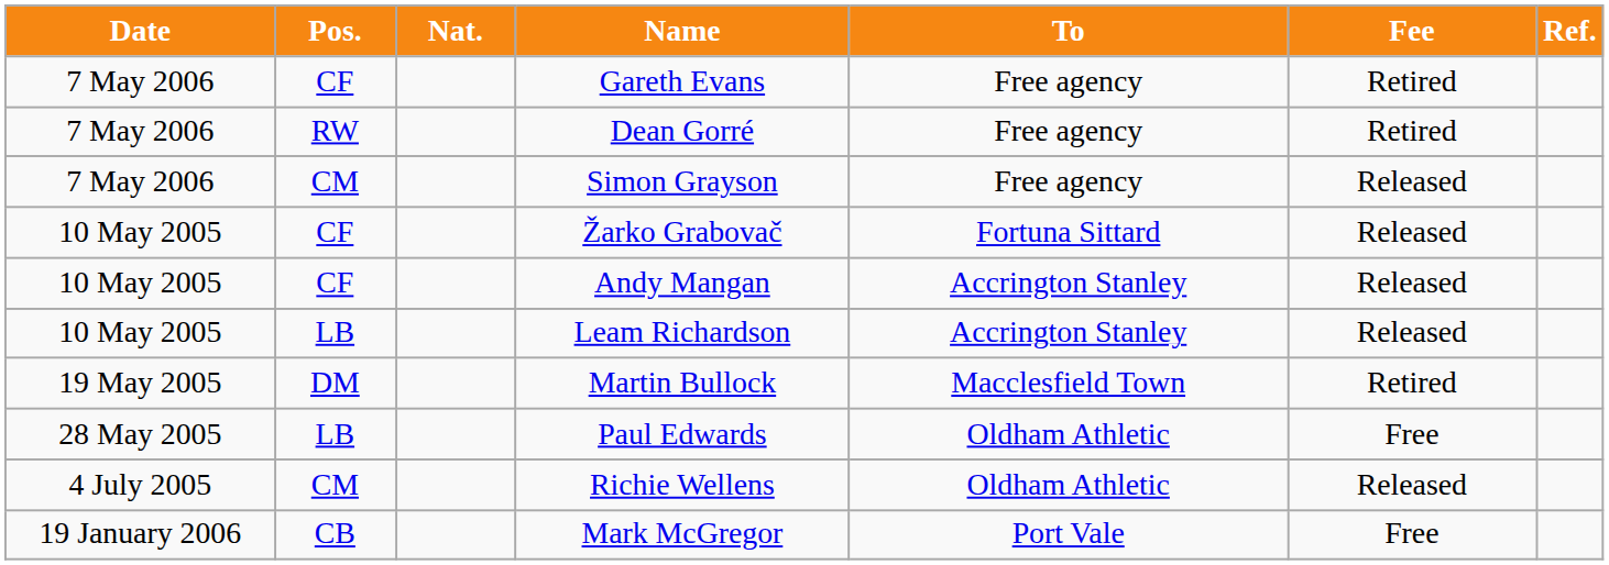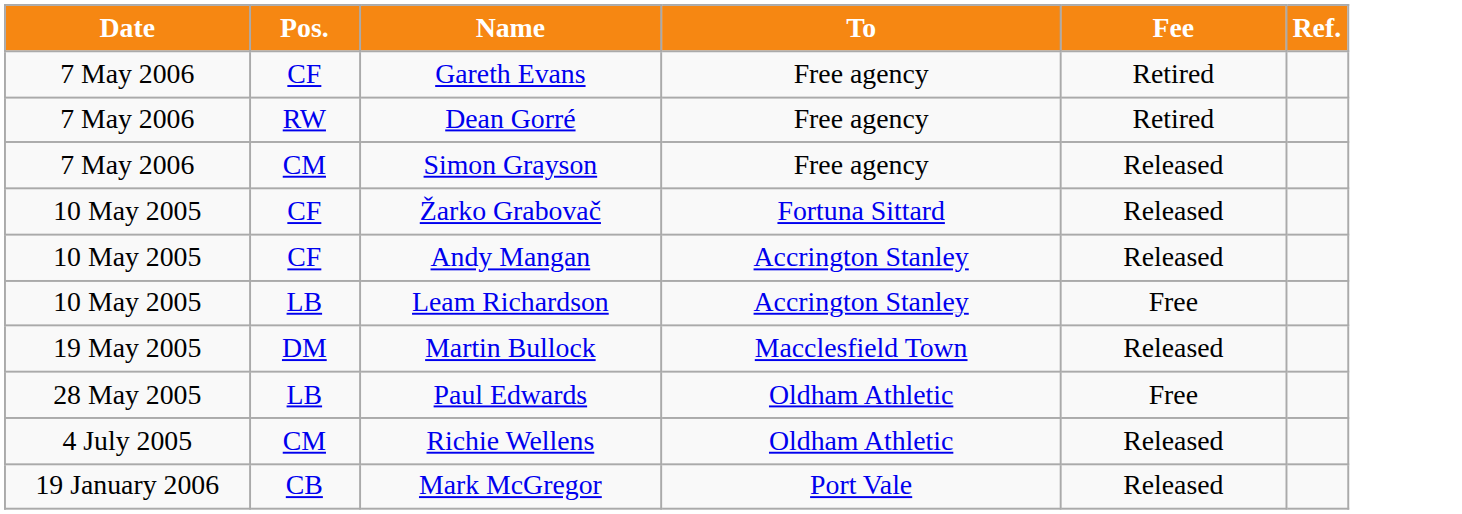- column: Nat.
Leam Richardson | Fee: Released -> Free
Martin Bullock | Fee: Retired -> Released
Mark McGregor | Fee: Free -> Released
